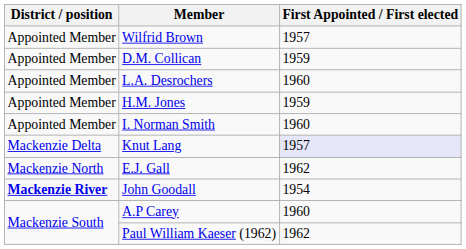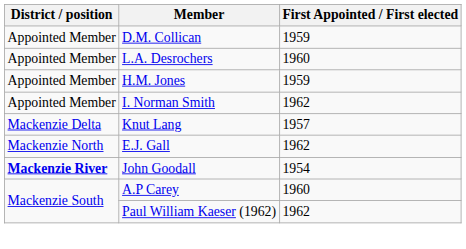- row: Appointed Member | Wilfrid Brown | 1957
I. Norman Smith | First Appointed / First elected: 1960 -> 1962
Knut Lang | First Appointed / First elected: lavender background -> no background
